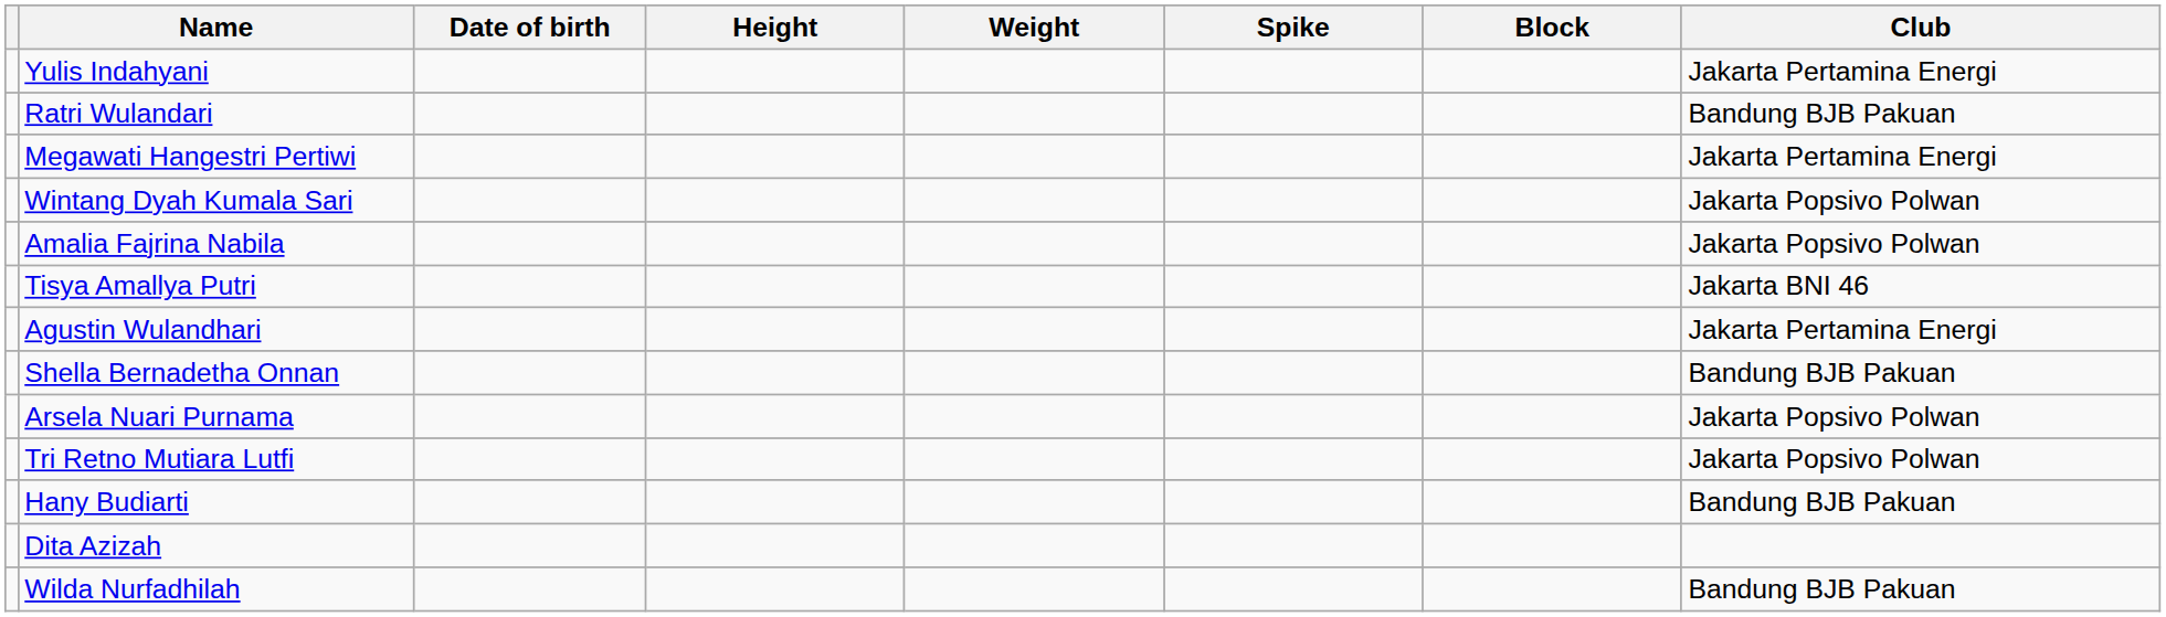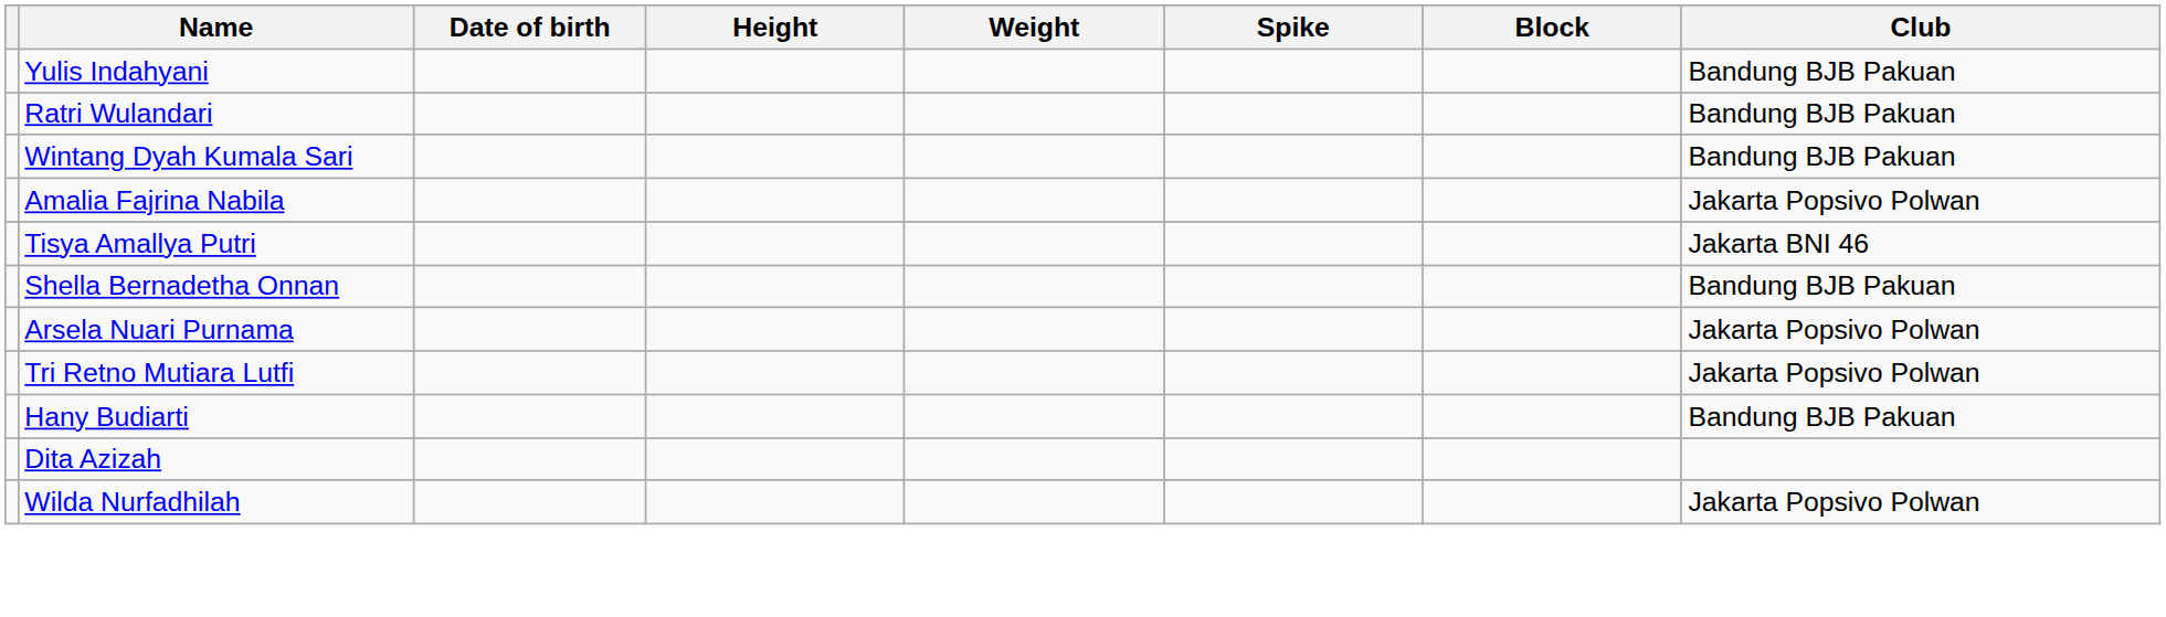Yulis Indahyani | Club: Jakarta Pertamina Energi -> Bandung BJB Pakuan
- row: Megawati Hangestri Pertiwi | Jakarta Pertamina Energi
Wintang Dyah Kumala Sari | Club: Jakarta Popsivo Polwan -> Bandung BJB Pakuan
- row: Agustin Wulandhari | Jakarta Pertamina Energi
Wilda Nurfadhilah | Club: Bandung BJB Pakuan -> Jakarta Popsivo Polwan
